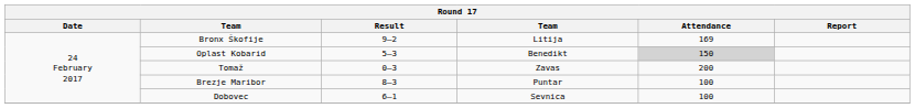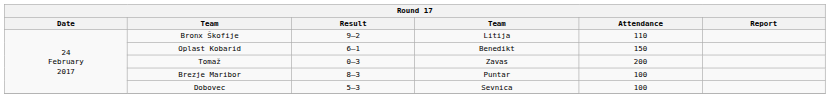Bronx Škofije | Attendance: 169 -> 110
Oplast Kobarid | Result: 5–3 -> 6–1
Oplast Kobarid | Attendance: lightgrey background -> no background
Dobovec | Result: 6–1 -> 5–3
